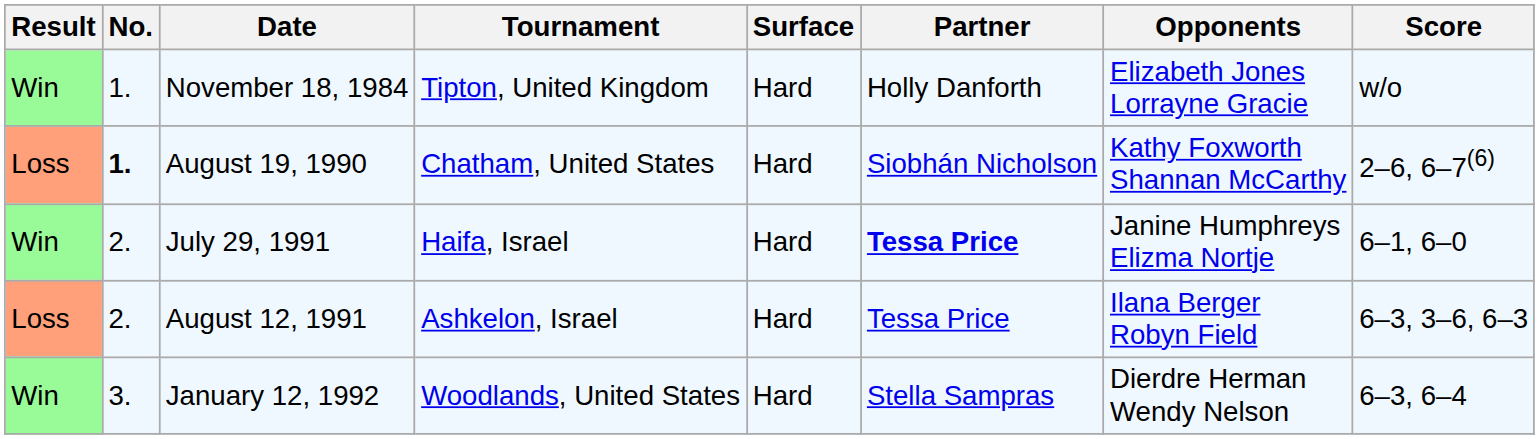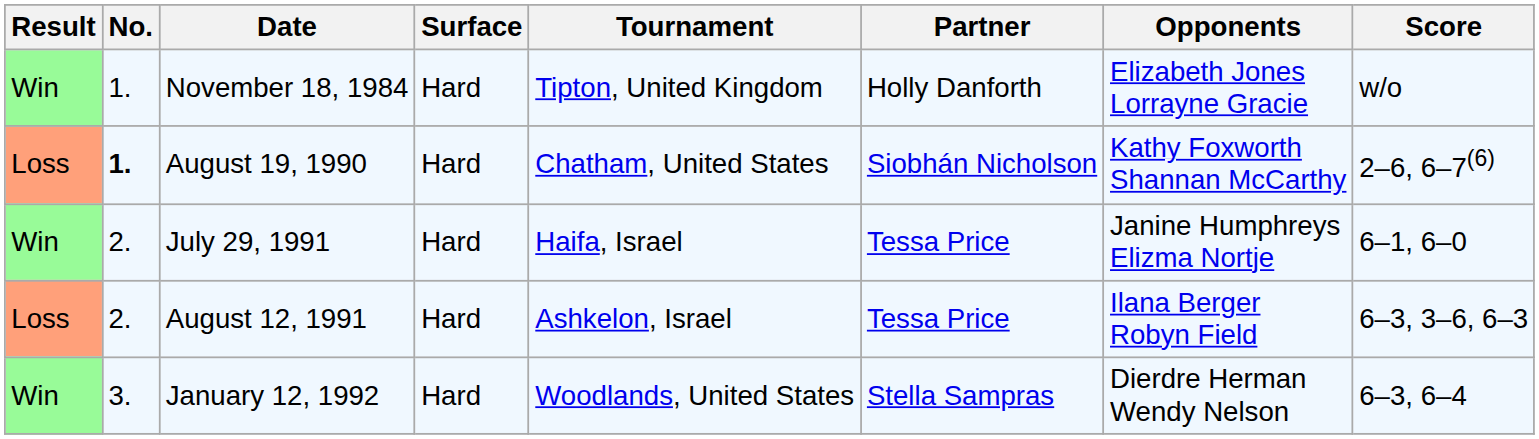columns swapped: Tournament <-> Surface
July 29, 1991 | Partner: bold -> normal
